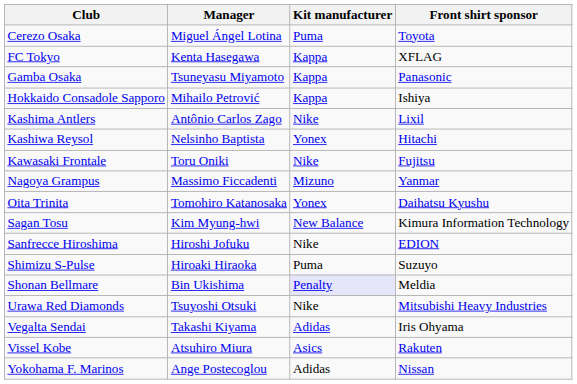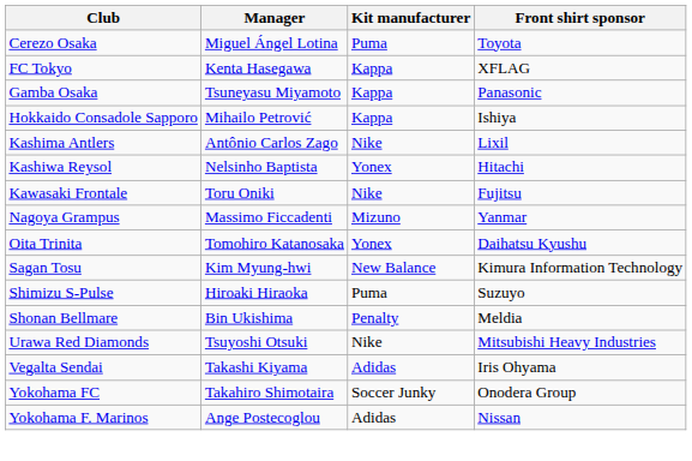- row: Sanfrecce Hiroshima | Hiroshi Jofuku | Nike | EDION
Shonan Bellmare | Kit manufacturer: lavender background -> no background
- row: Vissel Kobe | Atsuhiro Miura | Asics | Rakuten
+ row: Yokohama FC | Takahiro Shimotaira | Soccer Junky | Onodera Group
